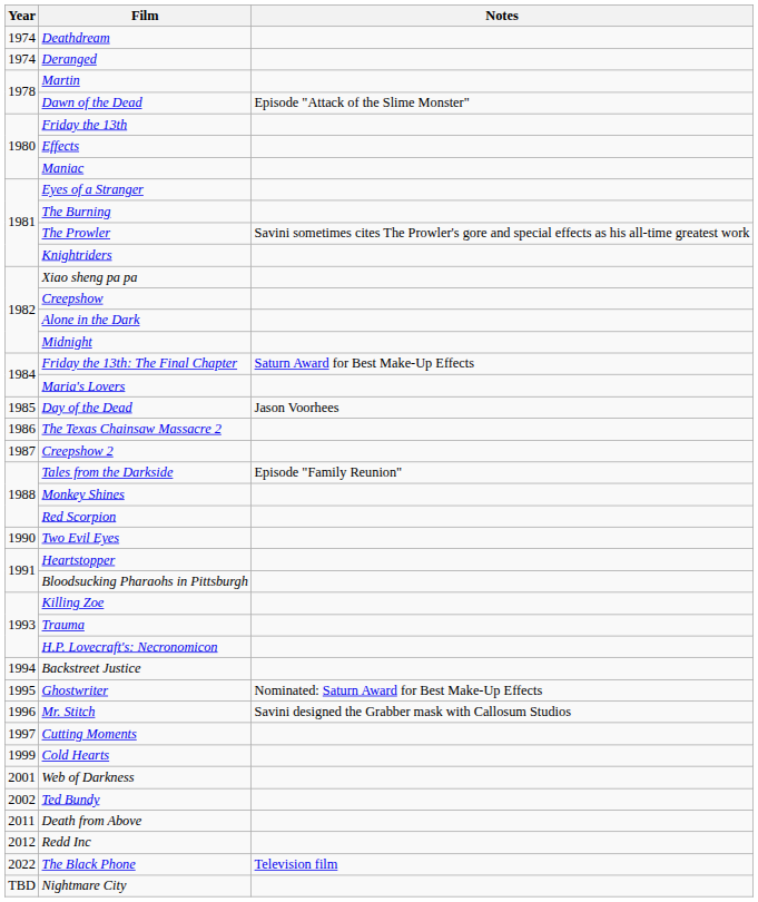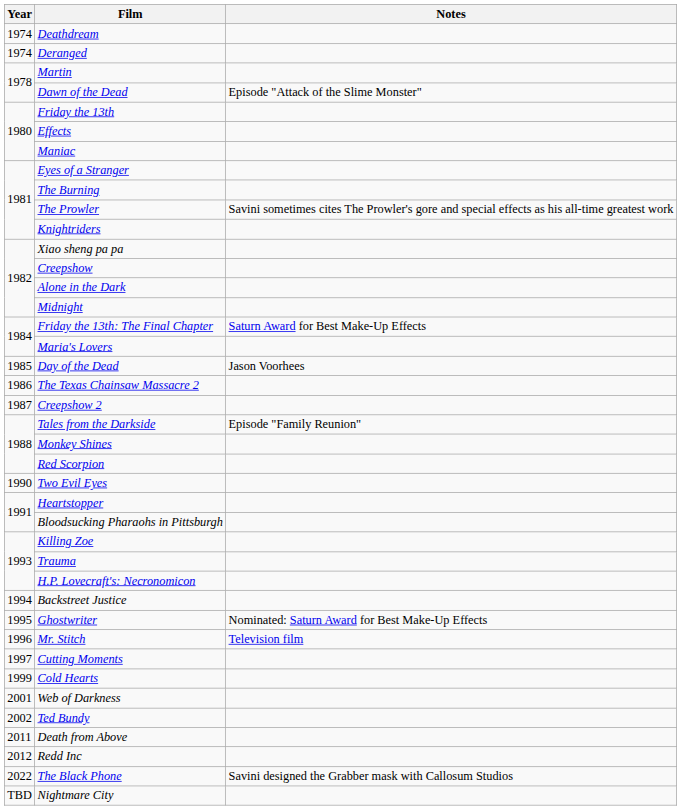Mr. Stitch | Notes: Savini designed the Grabber mask with Callosum Studios -> Television film
The Black Phone | Notes: Television film -> Savini designed the Grabber mask with Callosum Studios
